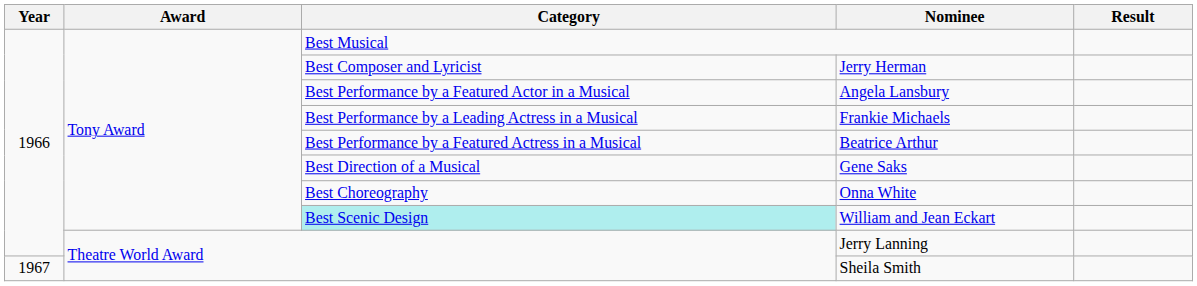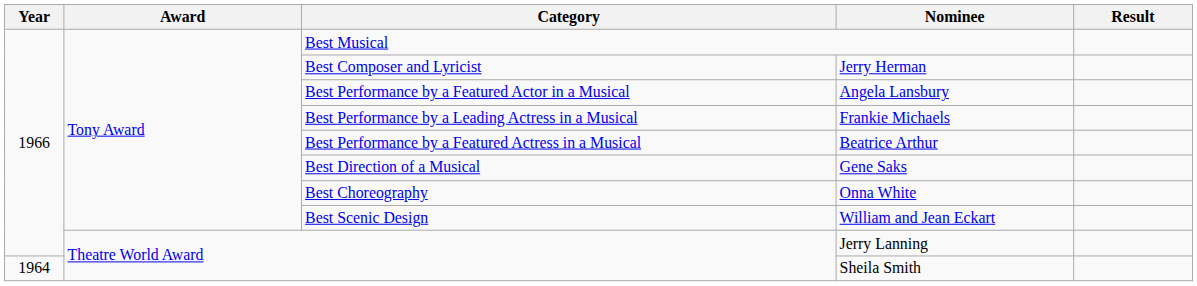William and Jean Eckart | Category: paleturquoise background -> no background
Sheila Smith | Year: 1967 -> 1964
